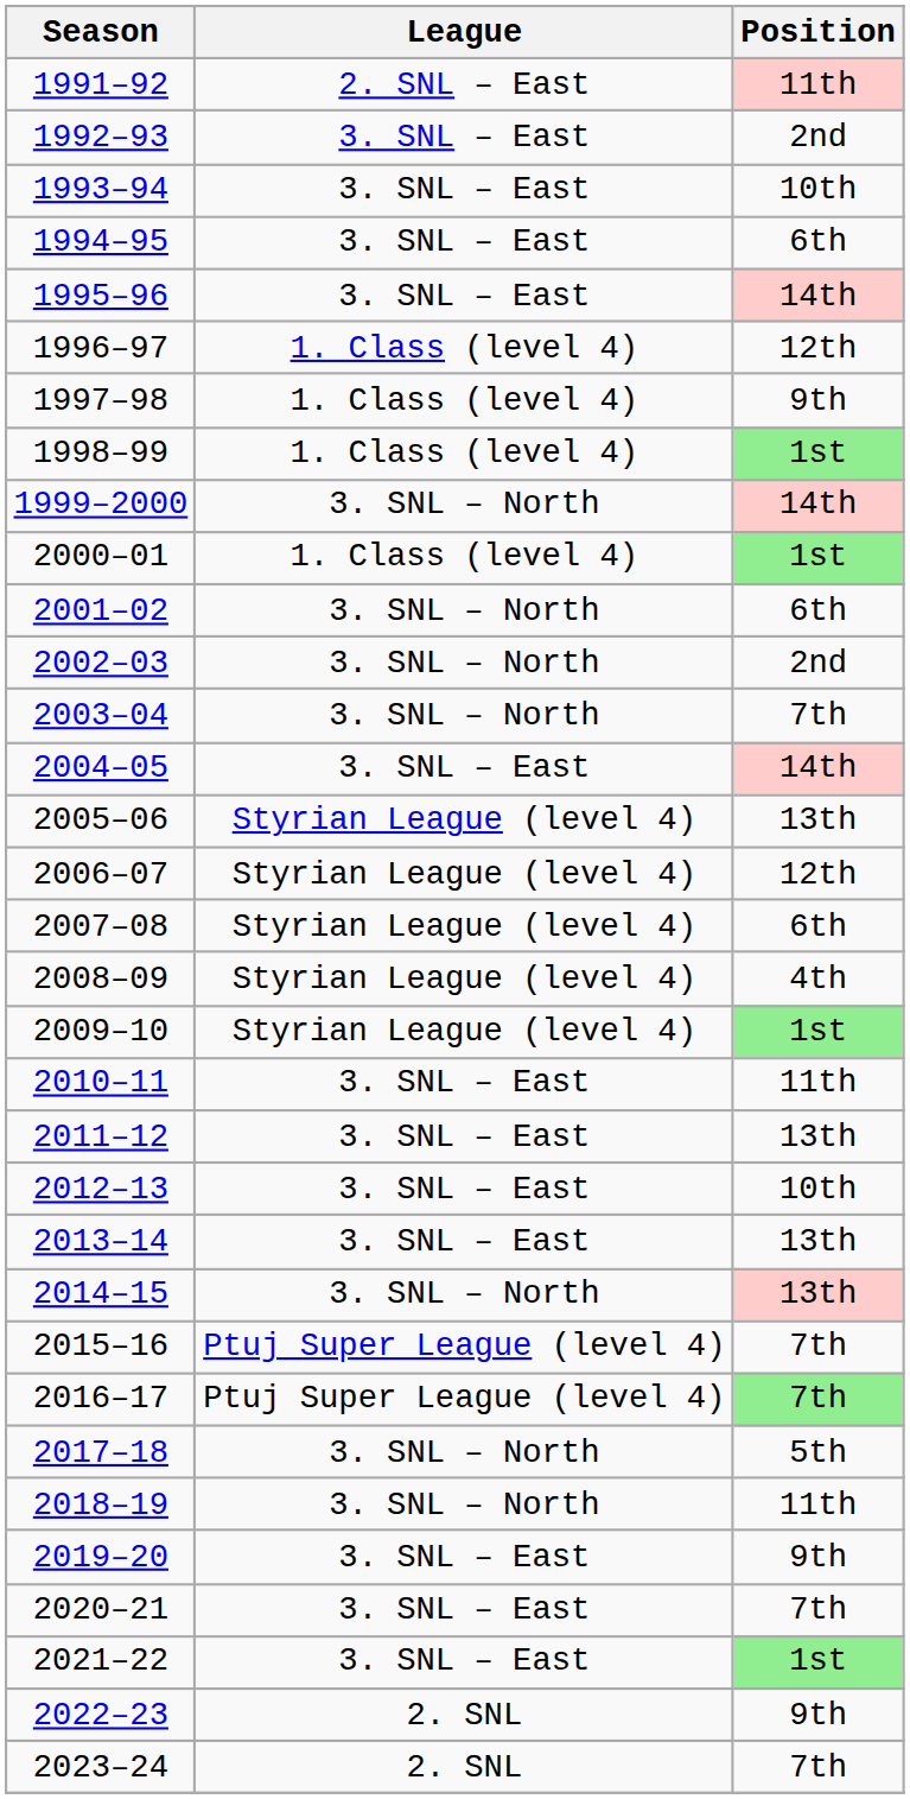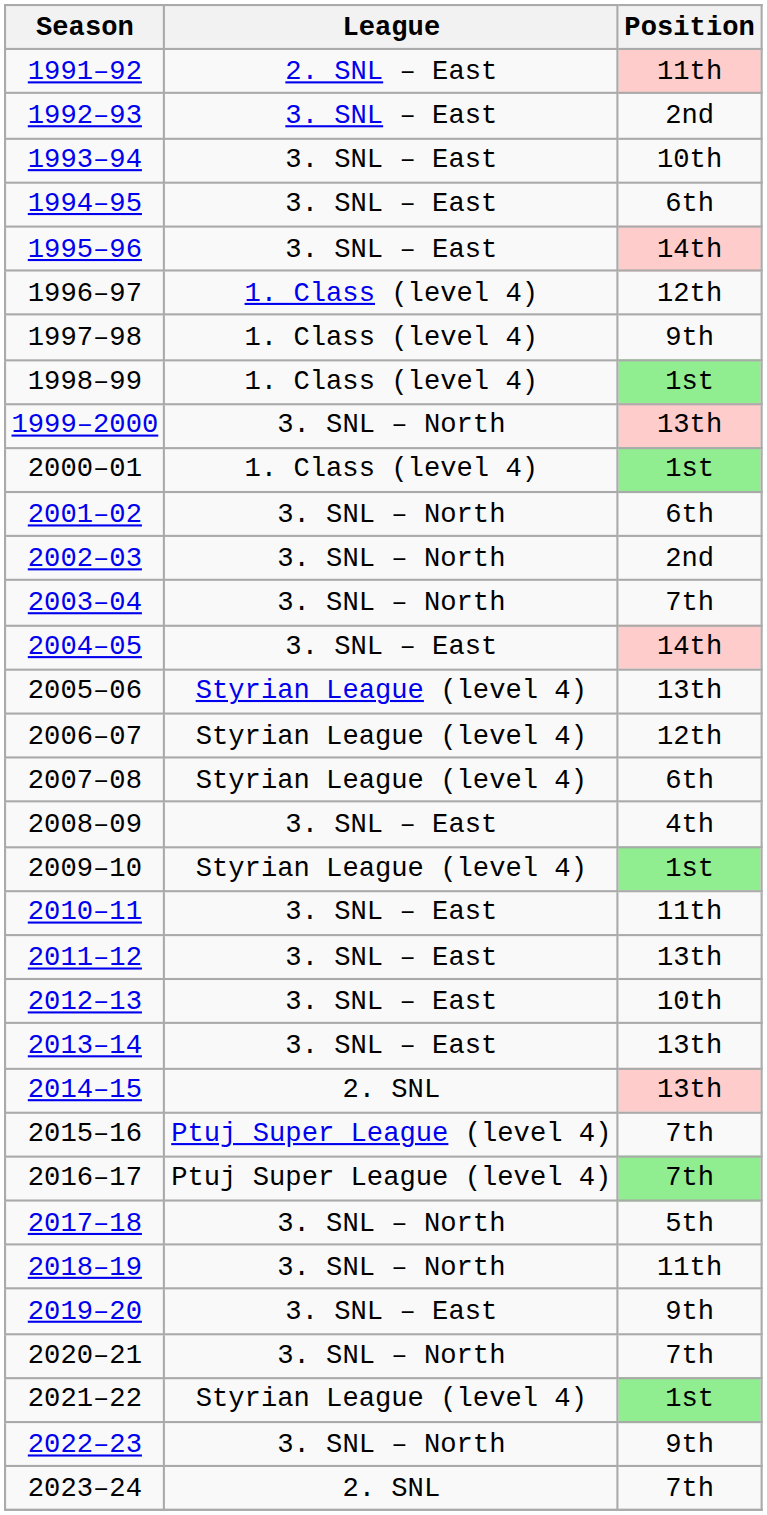1999–2000 | Position: 14th -> 13th
2008–09 | League: Styrian League (level 4) -> 3. SNL – East
2014–15 | League: 3. SNL – North -> 2. SNL
2020–21 | League: 3. SNL – East -> 3. SNL – North
2021–22 | League: 3. SNL – East -> Styrian League (level 4)
2022–23 | League: 2. SNL -> 3. SNL – North
